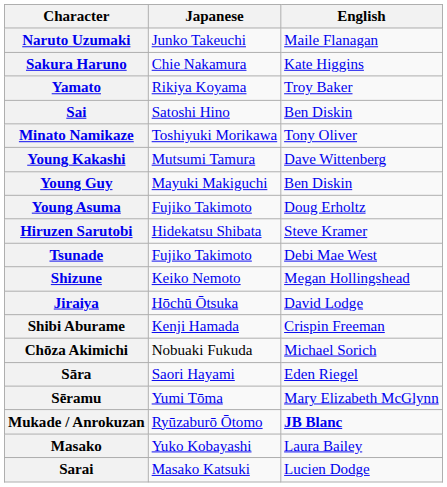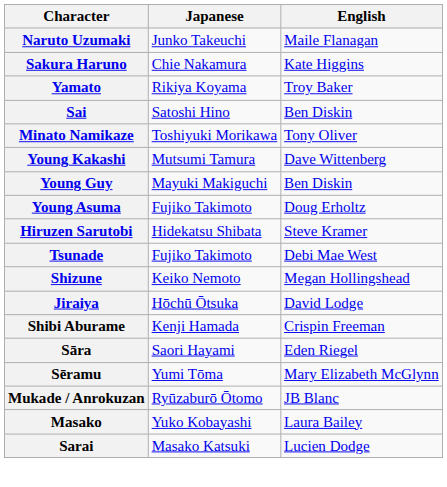- row: Chōza Akimichi | Nobuaki Fukuda | Michael Sorich
Mukade / Anrokuzan | English: bold -> normal
